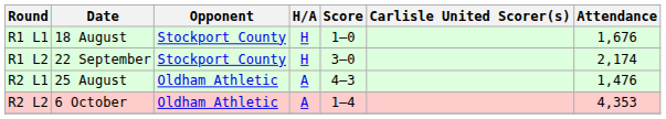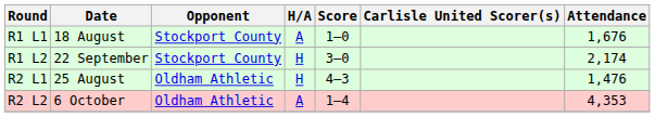R1 L1 | H/A: H -> A
R2 L1 | H/A: A -> H
